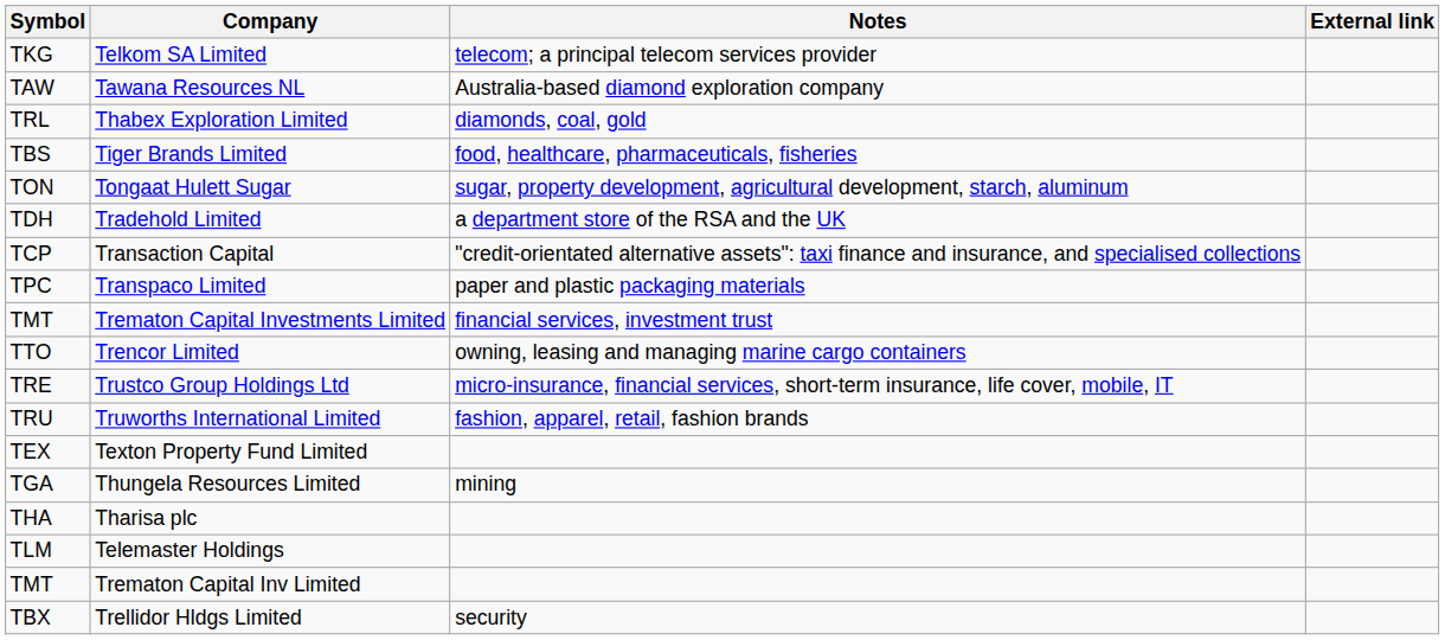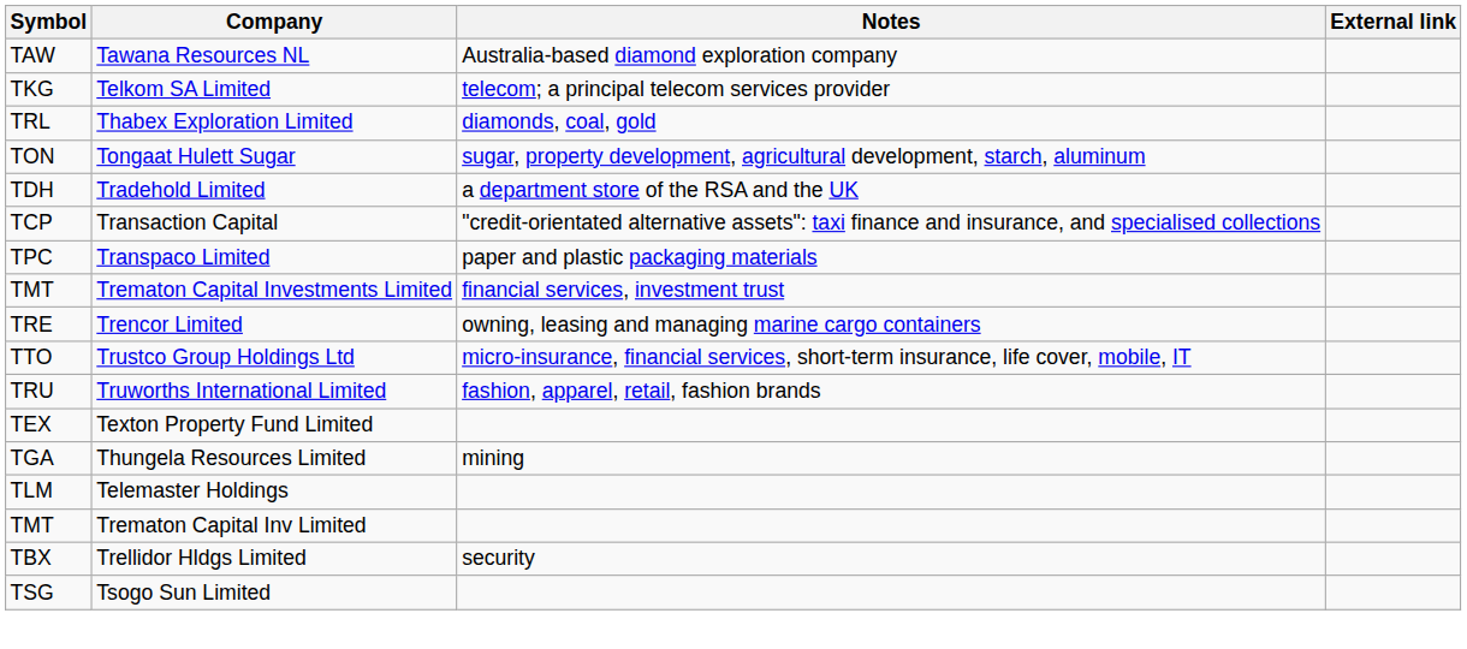rows swapped: Tawana Resources NL <-> Telkom SA Limited
- row: TBS | Tiger Brands Limited | food, healthcare, pharmaceuticals, fisheries
Trencor Limited | Symbol: TTO -> TRE
Trustco Group Holdings Ltd | Symbol: TRE -> TTO
- row: THA | Tharisa plc
+ row: TSG | Tsogo Sun Limited
